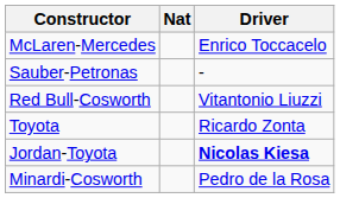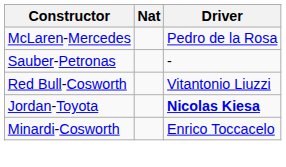McLaren-Mercedes | Driver: Enrico Toccacelo -> Pedro de la Rosa
- row: Toyota | Ricardo Zonta
Minardi-Cosworth | Driver: Pedro de la Rosa -> Enrico Toccacelo
